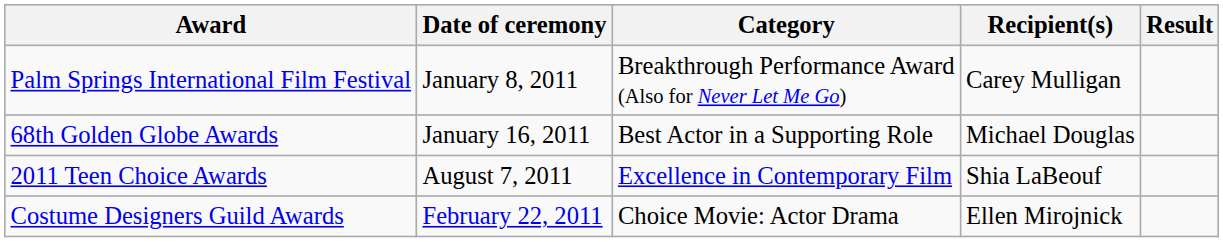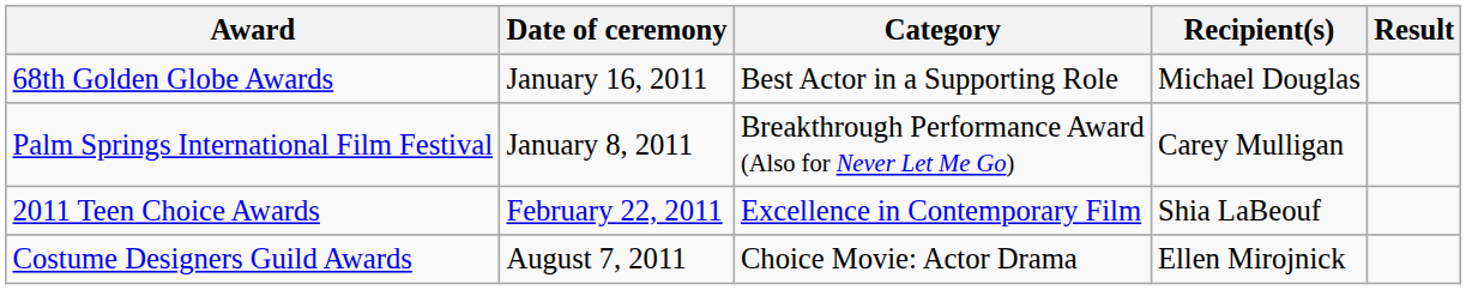rows swapped: Palm Springs International Film Festival <-> 68th Golden Globe Awards
2011 Teen Choice Awards | Date of ceremony: August 7, 2011 -> February 22, 2011
Costume Designers Guild Awards | Date of ceremony: February 22, 2011 -> August 7, 2011
